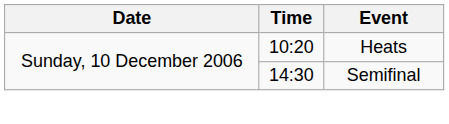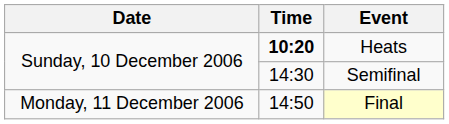Heats | Time: normal -> bold
+ row: Monday, 11 December 2006 | 14:50 | Final
